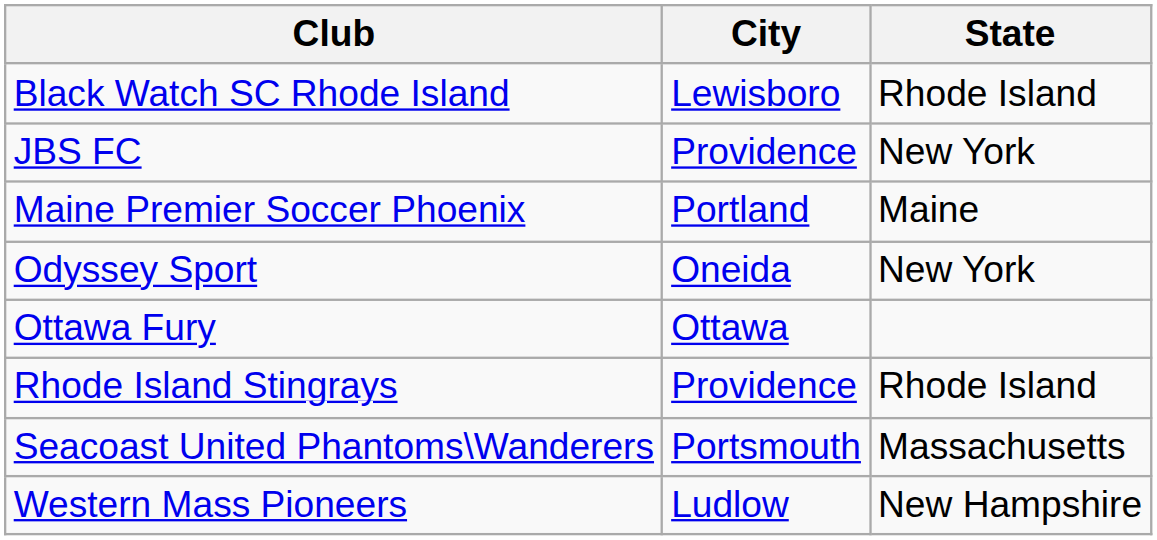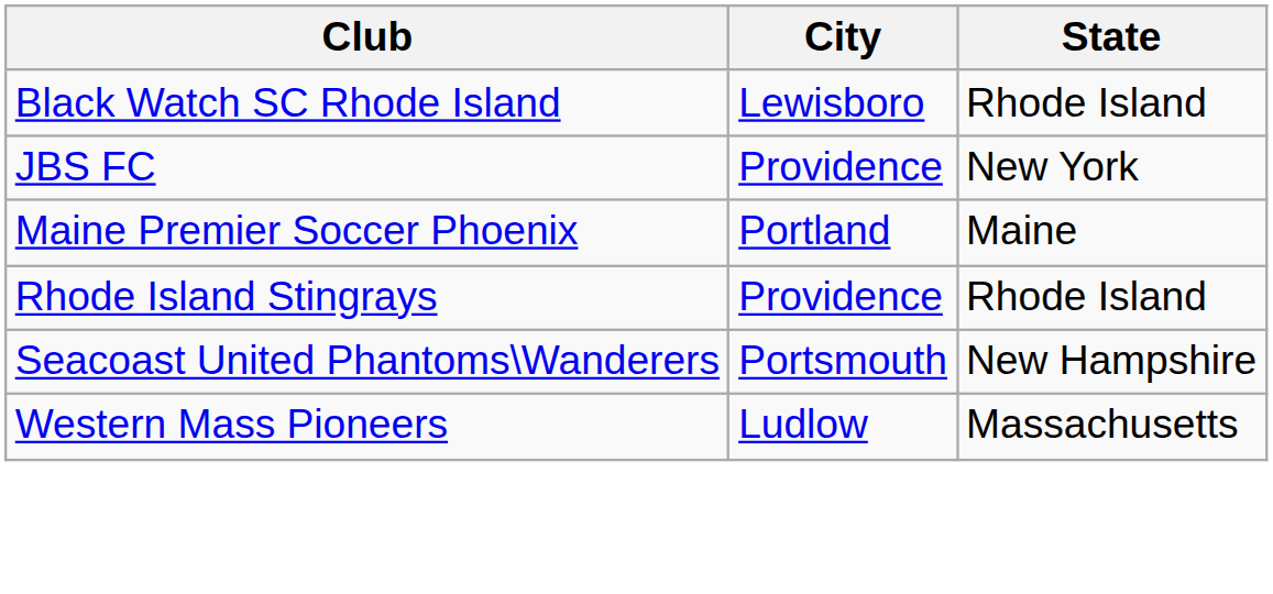- row: Odyssey Sport | Oneida | New York
- row: Ottawa Fury | Ottawa
Seacoast United Phantoms\Wanderers | State: Massachusetts -> New Hampshire
Western Mass Pioneers | State: New Hampshire -> Massachusetts
